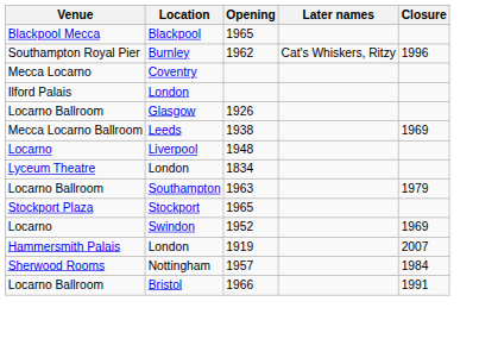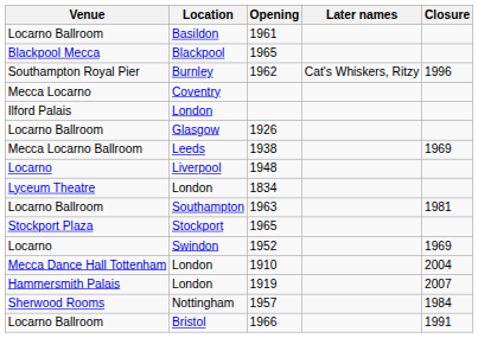+ row: Locarno Ballroom | Basildon | 1961
1963 | Closure: 1979 -> 1981
+ row: Mecca Dance Hall Tottenham | London | 1910 | 2004
